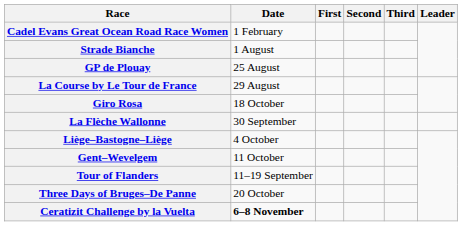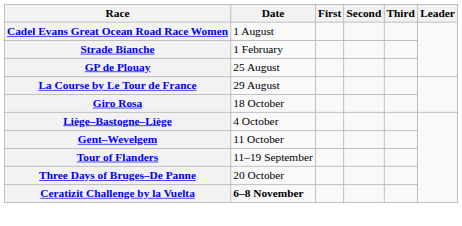Cadel Evans Great Ocean Road Race Women | Date: 1 February -> 1 August
Strade Bianche | Date: 1 August -> 1 February
- row: La Flèche Wallonne | 30 September
